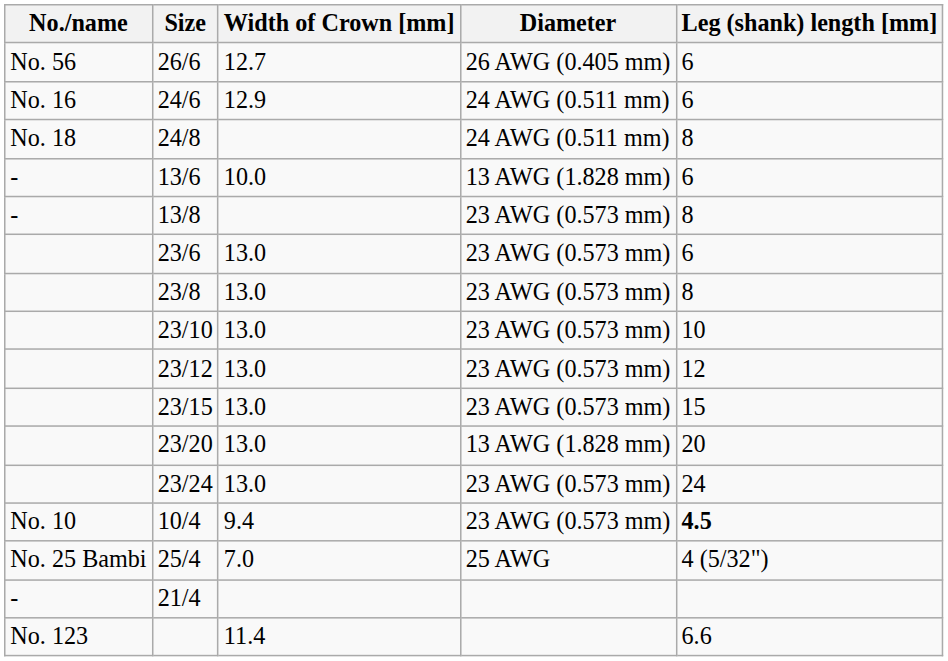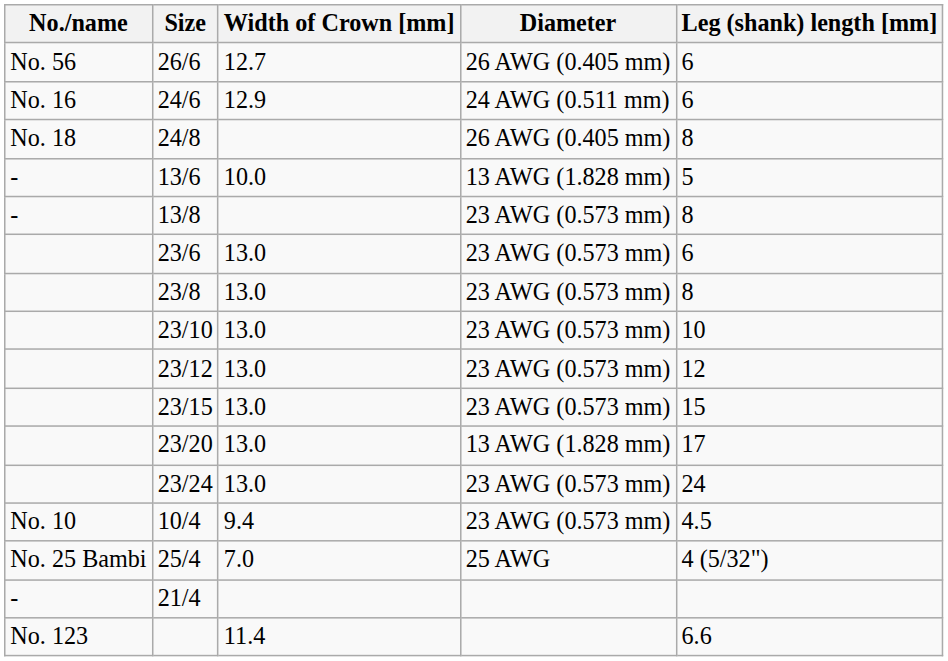24/8 | Diameter: 24 AWG (0.511 mm) -> 26 AWG (0.405 mm)
13/6 | Leg (shank) length [mm]: 6 -> 5
23/20 | Leg (shank) length [mm]: 20 -> 17
10/4 | Leg (shank) length [mm]: bold -> normal
